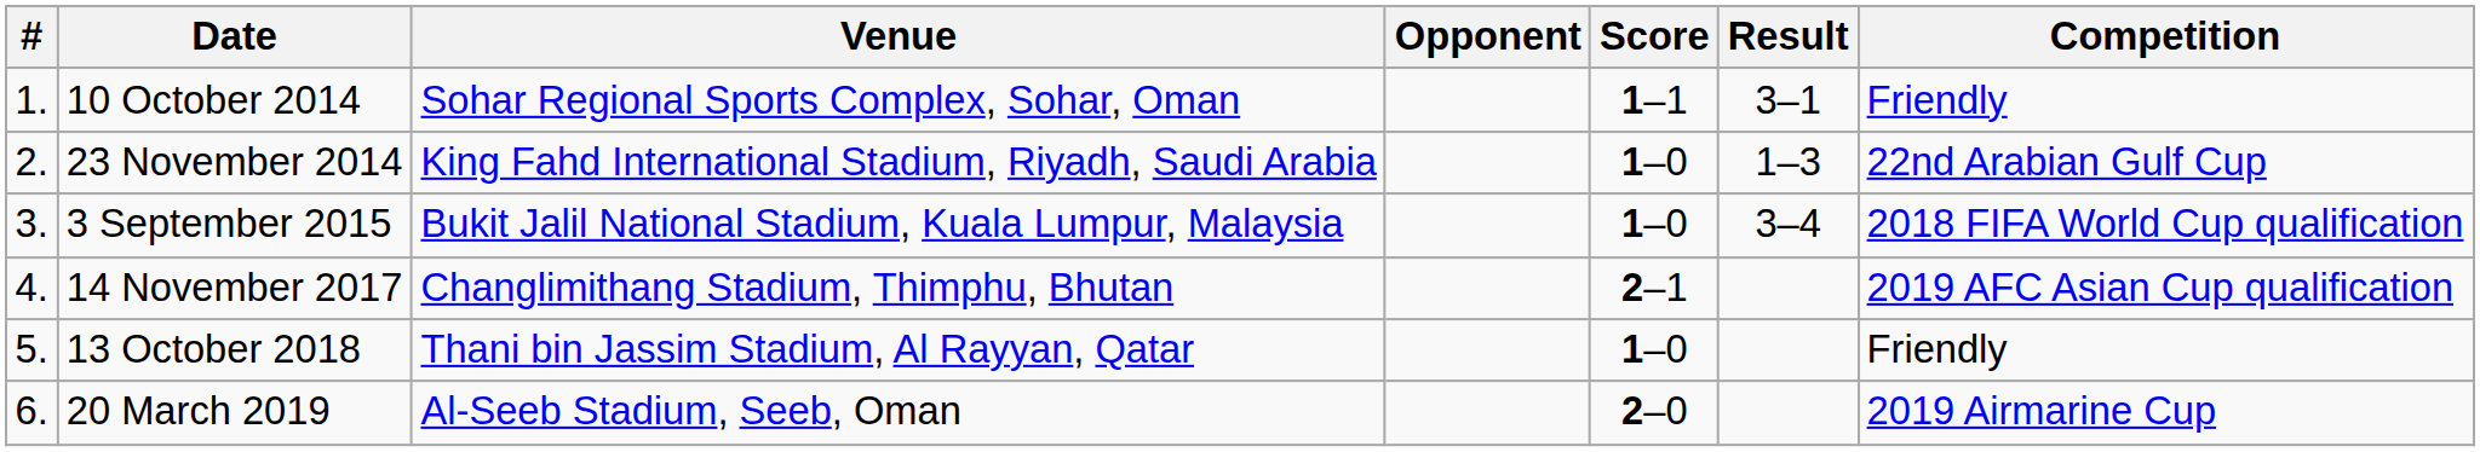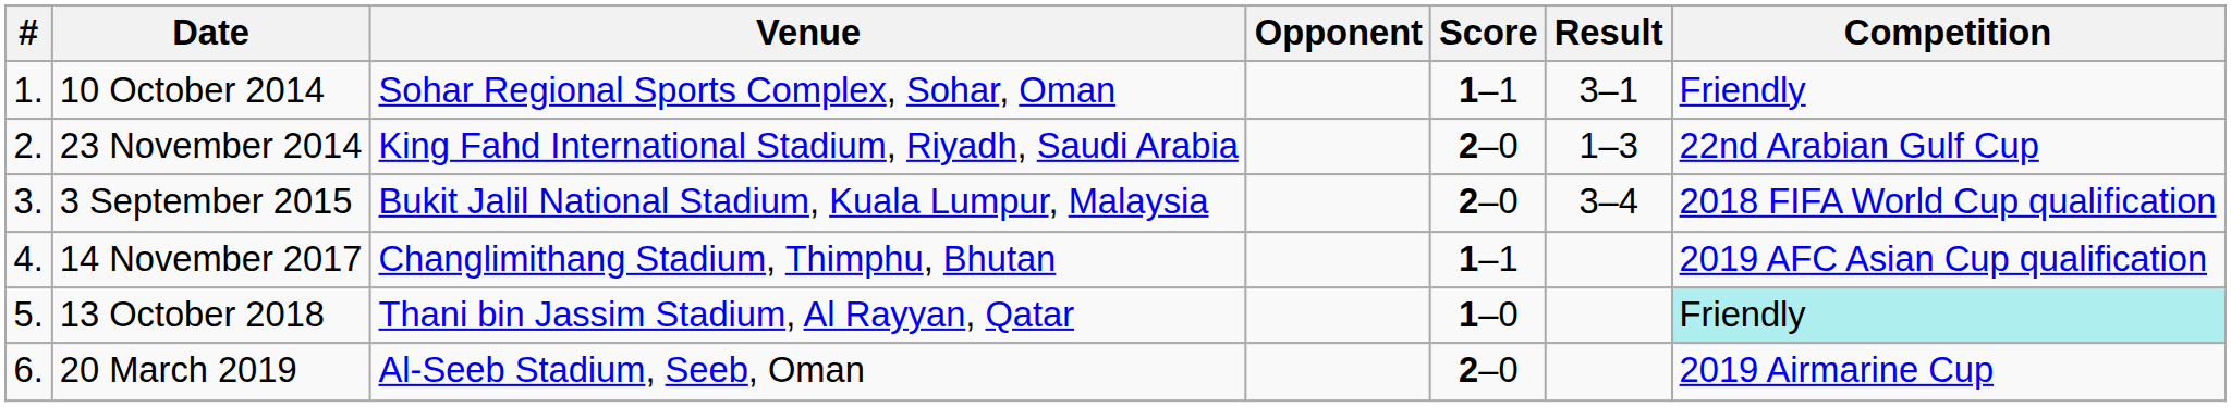23 November 2014 | Score: 1–0 -> 2–0
3 September 2015 | Score: 1–0 -> 2–0
14 November 2017 | Score: 2–1 -> 1–1
13 October 2018 | Competition: no background -> paleturquoise background
